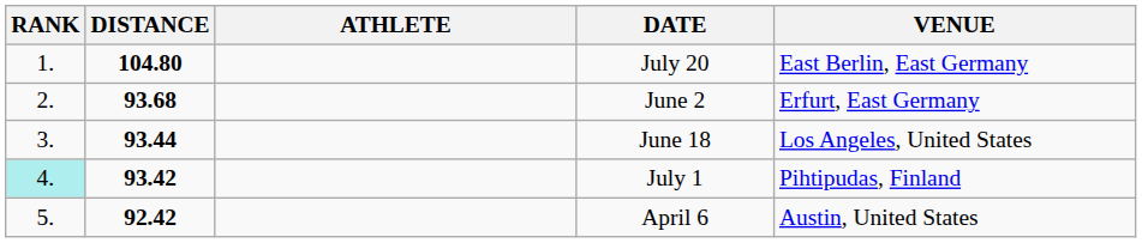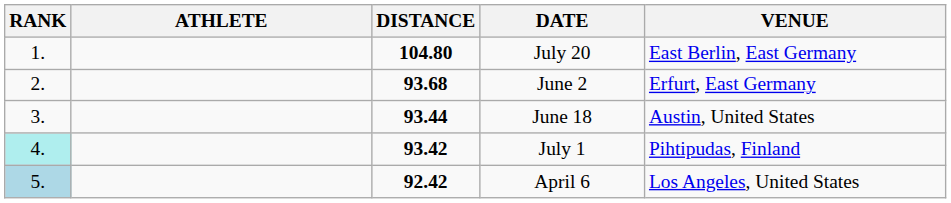columns swapped: ATHLETE <-> DISTANCE
June 18 | VENUE: Los Angeles, United States -> Austin, United States
April 6 | RANK: no background -> lightblue background
April 6 | VENUE: Austin, United States -> Los Angeles, United States
